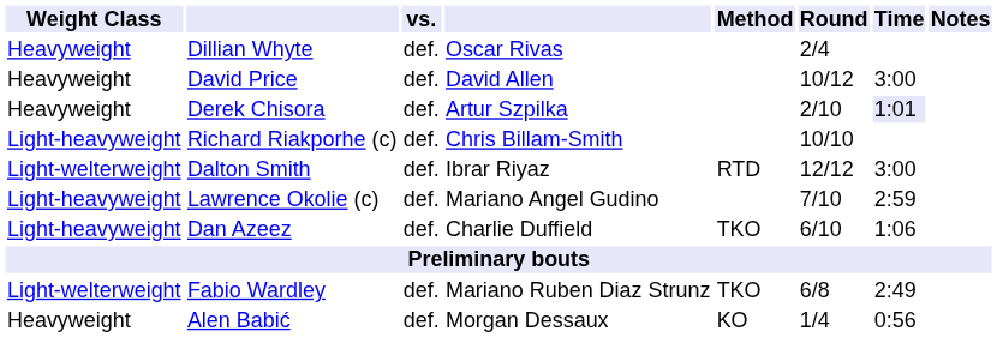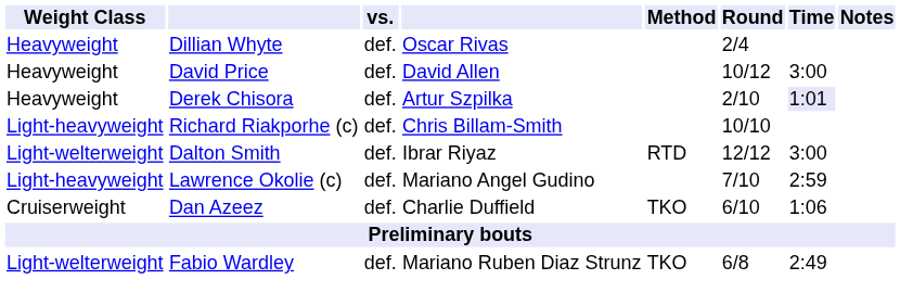Dan Azeez | Weight Class: Light-heavyweight -> Cruiserweight
- row: Heavyweight | Alen Babić | def. | Morgan Dessaux | KO | 1/4 | 0:56
